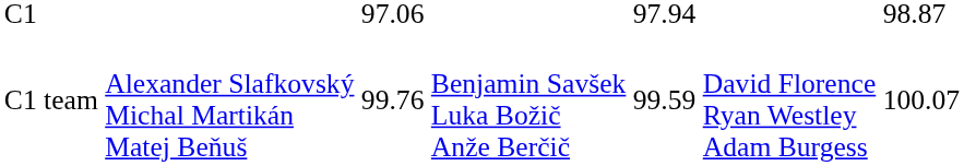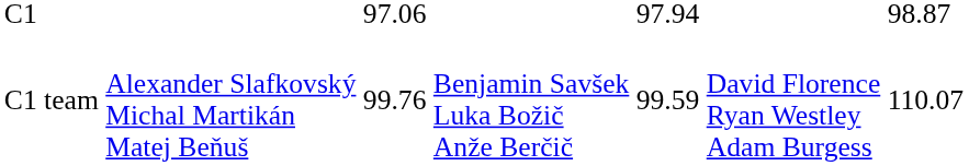C1 team | column 7: 100.07 -> 110.07
